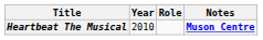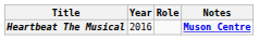Heartbeat The Musical | Year: 2010 -> 2016
